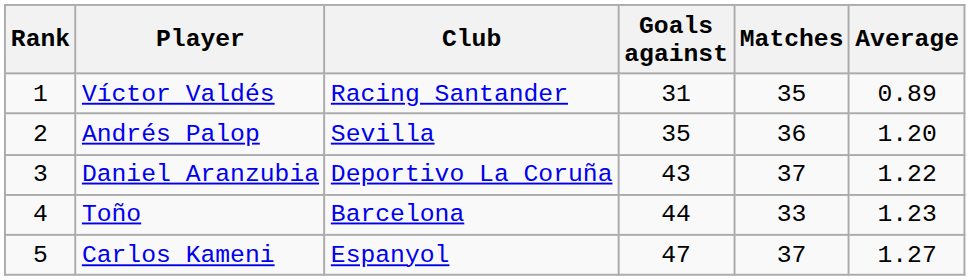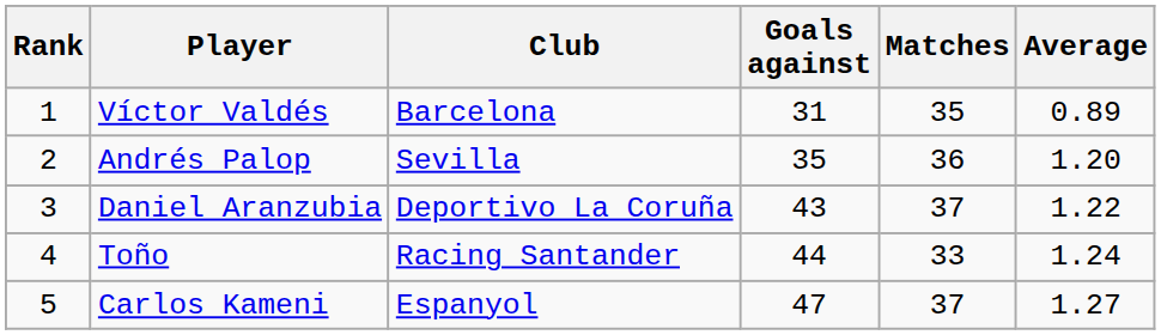Víctor Valdés | Club: Racing Santander -> Barcelona
Toño | Club: Barcelona -> Racing Santander
Toño | Average: 1.23 -> 1.24
